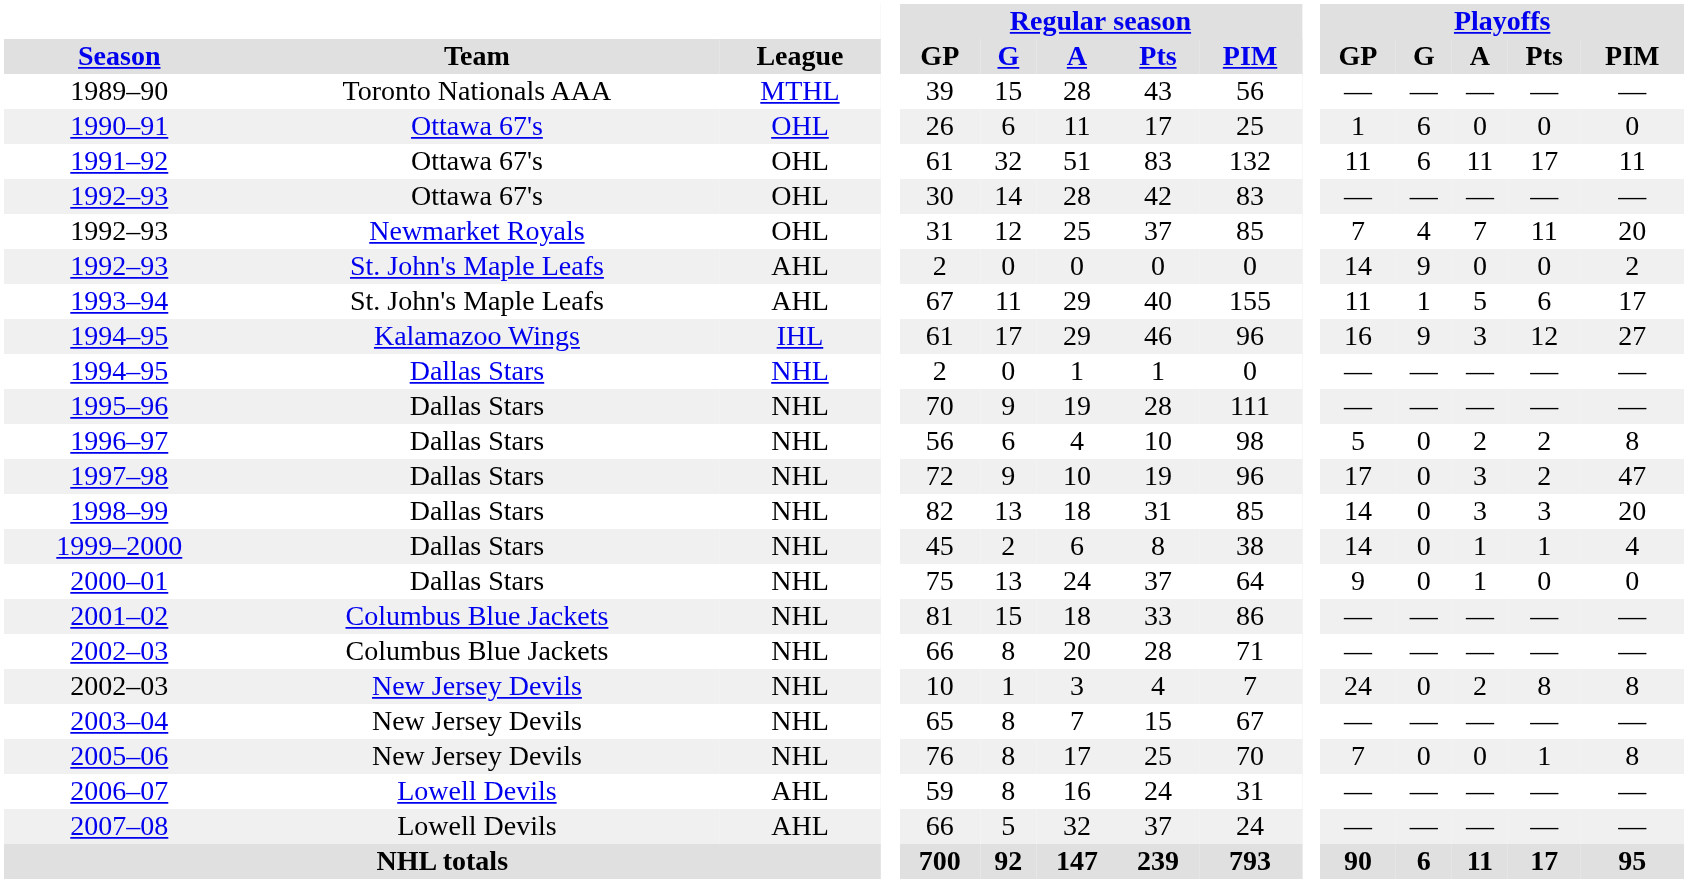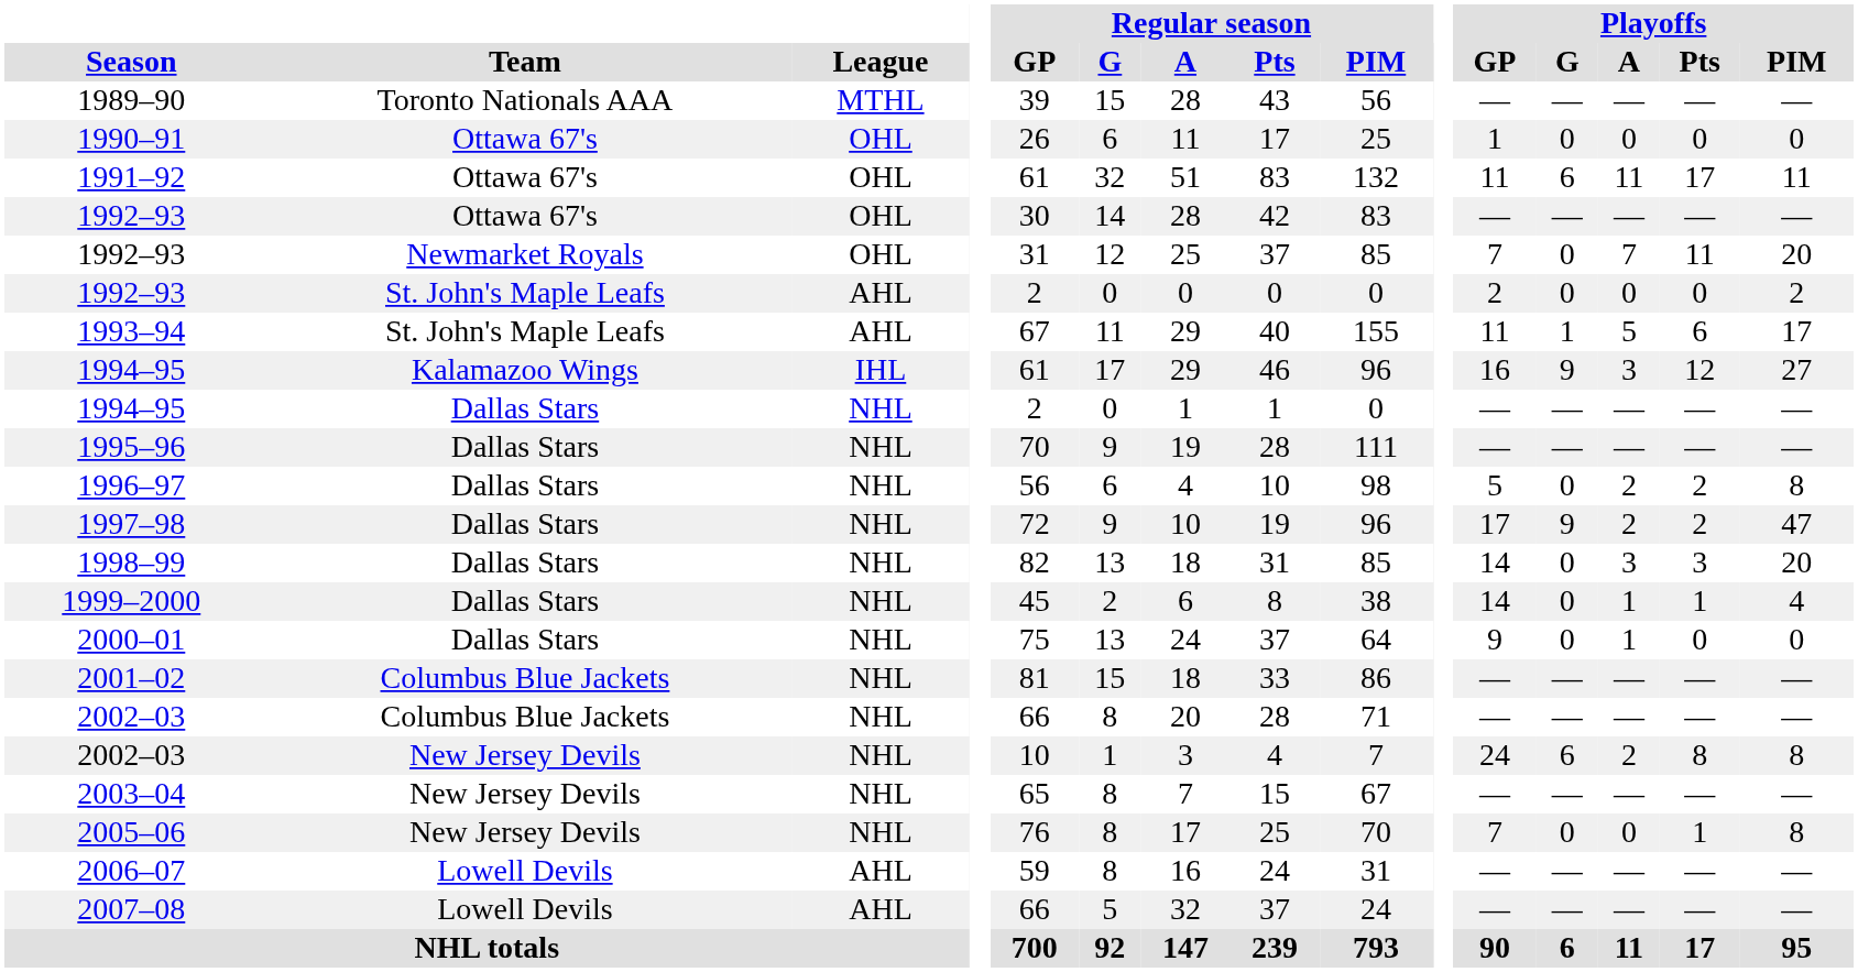1990–91 | Playoffs / G: 6 -> 0
1992–93 / Newmarket Royals | Playoffs / G: 4 -> 0
1992–93 / St. John's Maple Leafs | Playoffs / GP: 14 -> 2
1992–93 / St. John's Maple Leafs | Playoffs / G: 9 -> 0
1997–98 | Playoffs / G: 0 -> 9
1997–98 | Playoffs / A: 3 -> 2
2002–03 / New Jersey Devils | Playoffs / G: 0 -> 6
